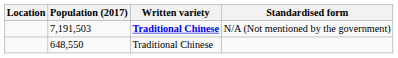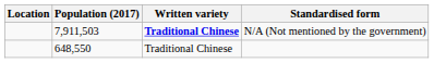N/A (Not mentioned by the government) | Population (2017): 7,191,503 -> 7,911,503
